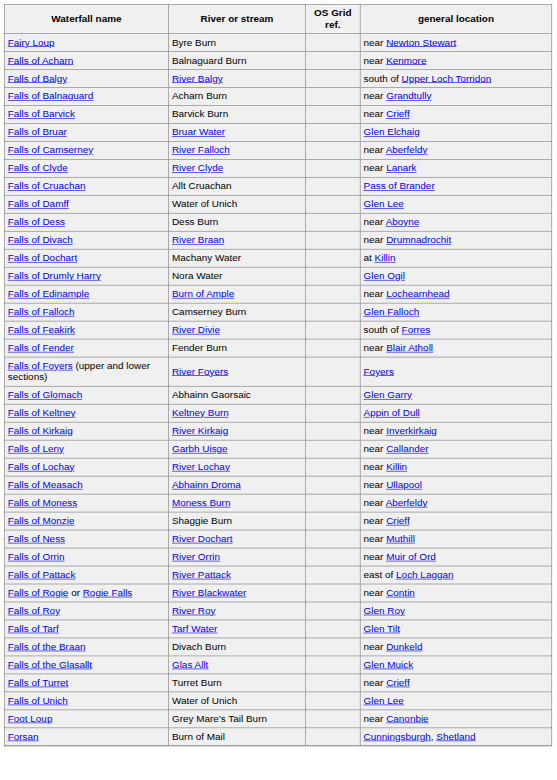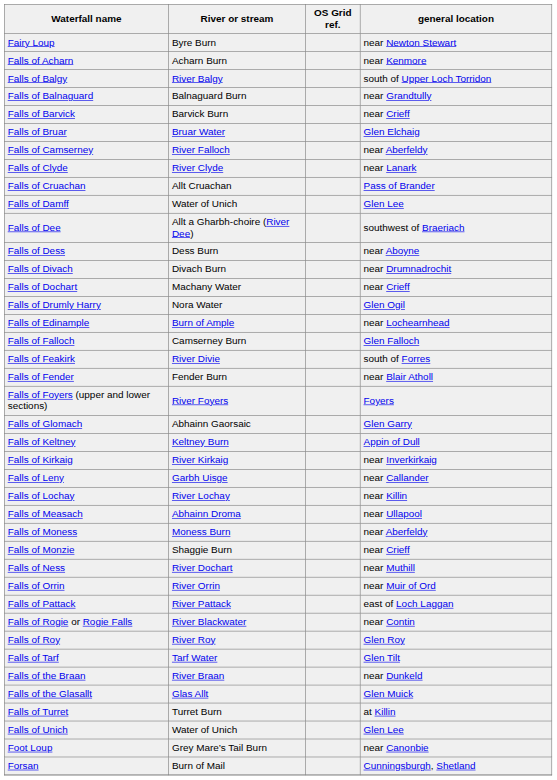Falls of Acharn | River or stream: Balnaguard Burn -> Acharn Burn
Falls of Balnaguard | River or stream: Acharn Burn -> Balnaguard Burn
+ row: Falls of Dee | Allt a Gharbh-choire (River Dee) | southwest of Braeriach
Falls of Divach | River or stream: River Braan -> Divach Burn
Falls of Dochart | general location: at Killin -> near Crieff
Falls of the Braan | River or stream: Divach Burn -> River Braan
Falls of Turret | general location: near Crieff -> at Killin
